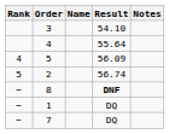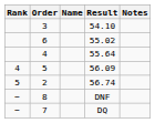+ row: 6 | 55.02
8 | Result: bold -> normal
- row: − | 1 | DQ
